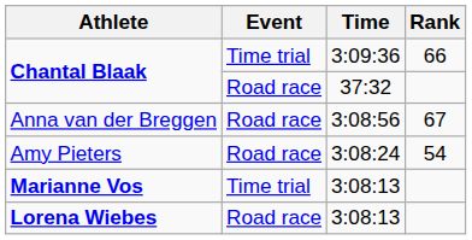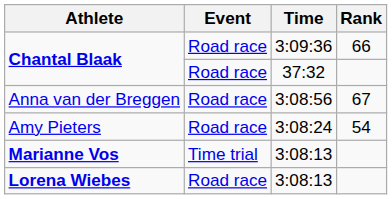Chantal Blaak / 3:09:36 | Event: Time trial -> Road race
